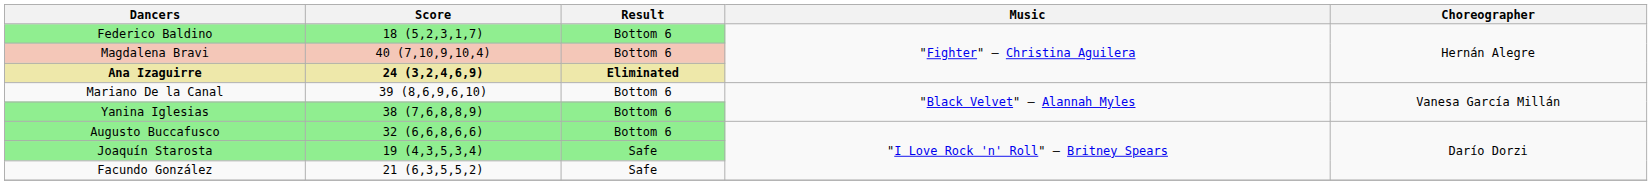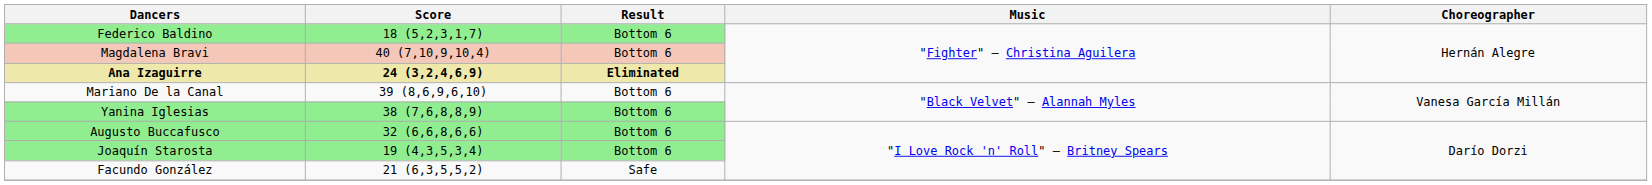Joaquín Starosta | Result: Safe -> Bottom 6
